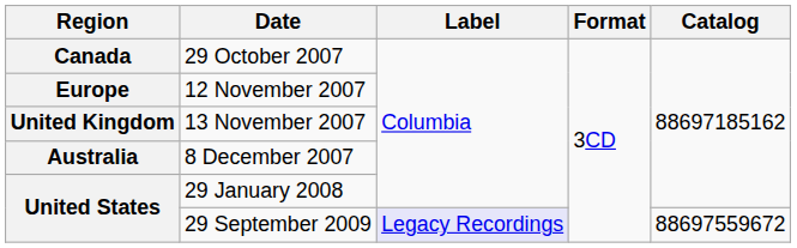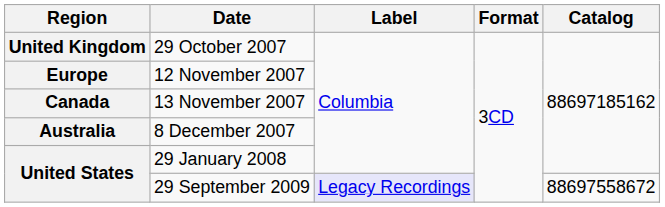29 October 2007 | Region: Canada -> United Kingdom
13 November 2007 | Region: United Kingdom -> Canada
29 September 2009 | Catalog: 88697559672 -> 88697558672
